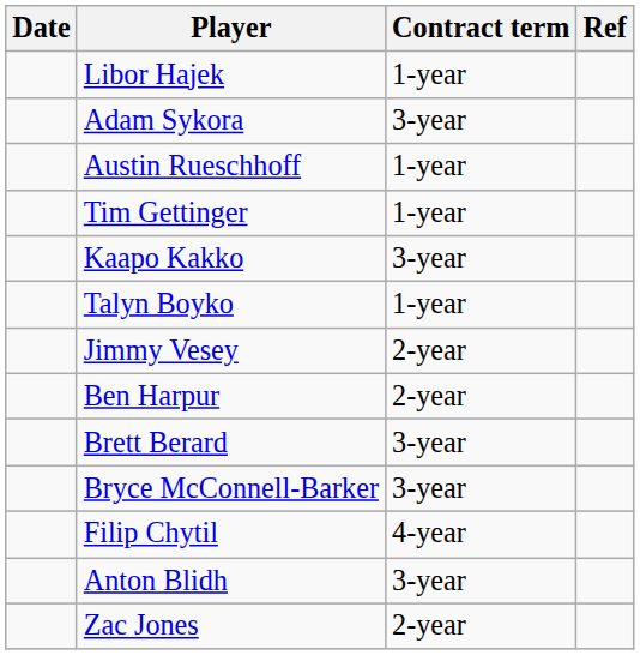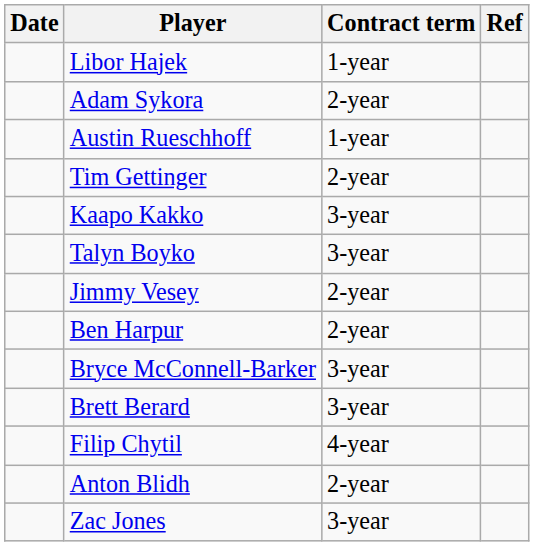Adam Sykora | Contract term: 3-year -> 2-year
Tim Gettinger | Contract term: 1-year -> 2-year
Talyn Boyko | Contract term: 1-year -> 3-year
rows swapped: Brett Berard <-> Bryce McConnell-Barker
Anton Blidh | Contract term: 3-year -> 2-year
Zac Jones | Contract term: 2-year -> 3-year
